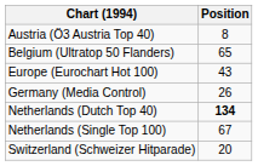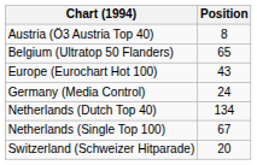Germany (Media Control) | Position: 26 -> 24
Netherlands (Dutch Top 40) | Position: bold -> normal
